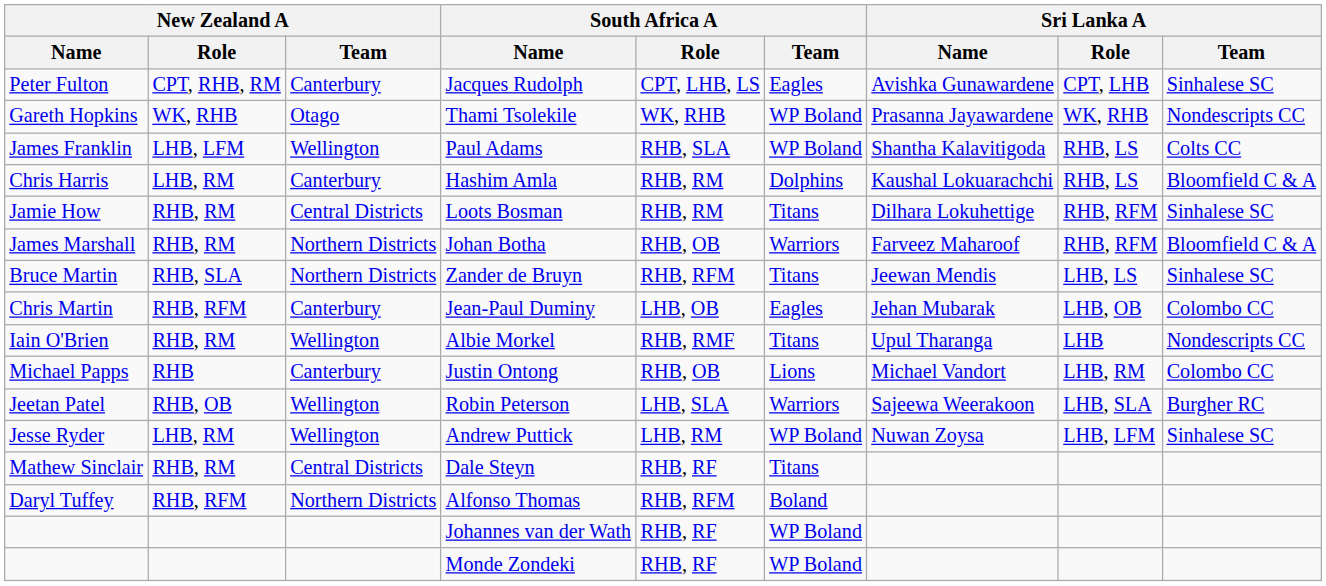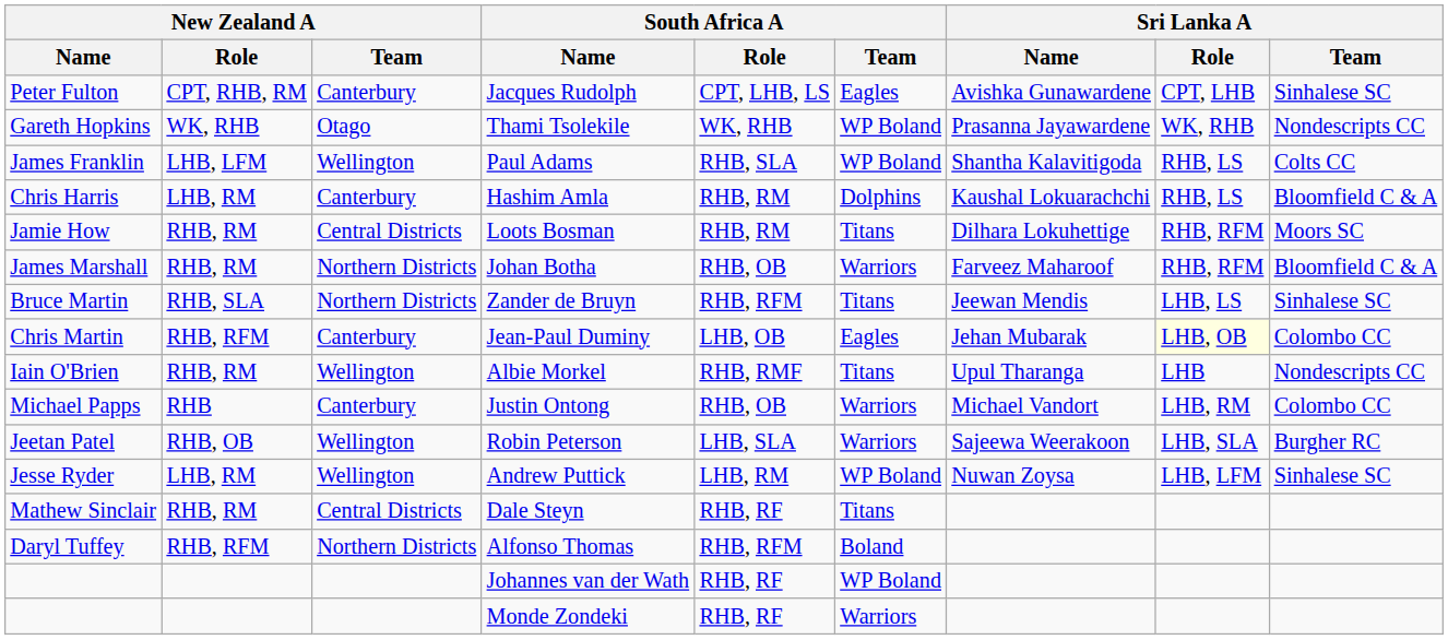Loots Bosman | Sri Lanka A / Team: Sinhalese SC -> Moors SC
Jean-Paul Duminy | Sri Lanka A / Role: no background -> lightyellow background
Justin Ontong | South Africa A / Team: Lions -> Warriors
Monde Zondeki | South Africa A / Team: WP Boland -> Warriors
